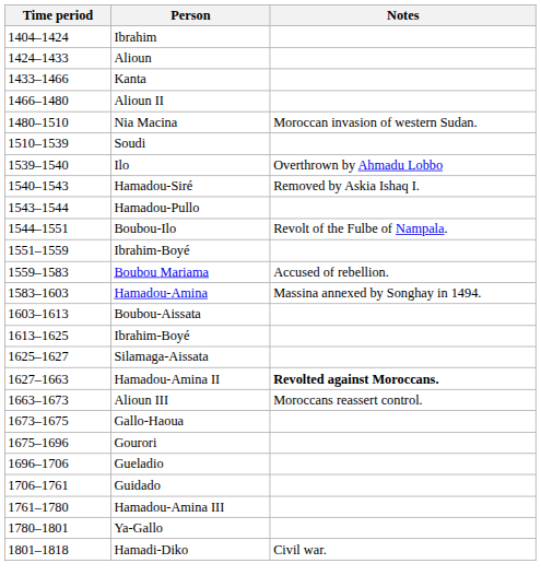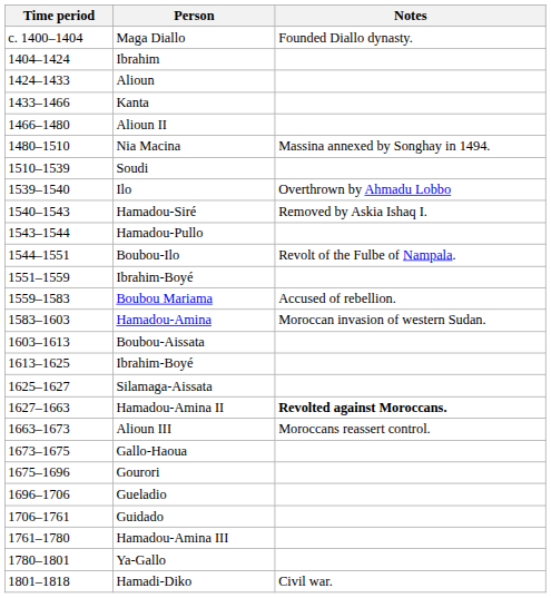+ row: c. 1400–1404 | Maga Diallo | Founded Diallo dynasty.
Nia Macina | Notes: Moroccan invasion of western Sudan. -> Massina annexed by Songhay in 1494.
Hamadou-Amina | Notes: Massina annexed by Songhay in 1494. -> Moroccan invasion of western Sudan.
